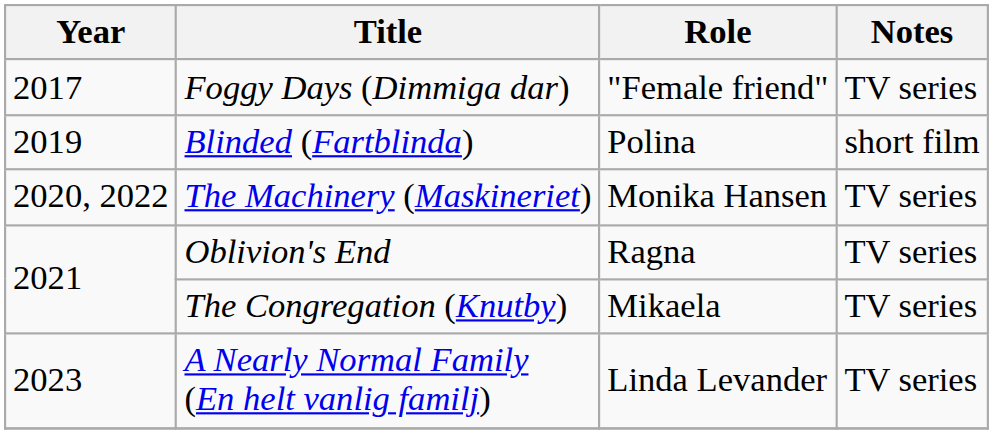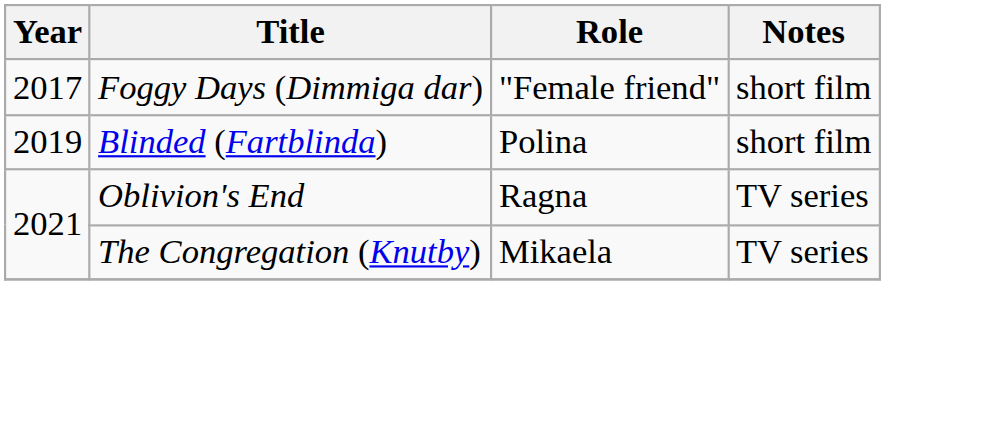Foggy Days (Dimmiga dar) | Notes: TV series -> short film
- row: 2020, 2022 | The Machinery (Maskineriet) | Monika Hansen | TV series
- row: 2023 | A Nearly Normal Family (En helt vanlig familj) | Linda Levander | TV series
